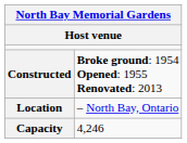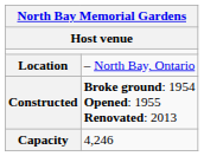rows swapped: Location <-> Constructed
